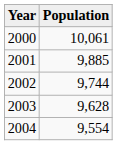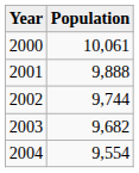2001 | Population: 9,885 -> 9,888
2003 | Population: 9,628 -> 9,682
